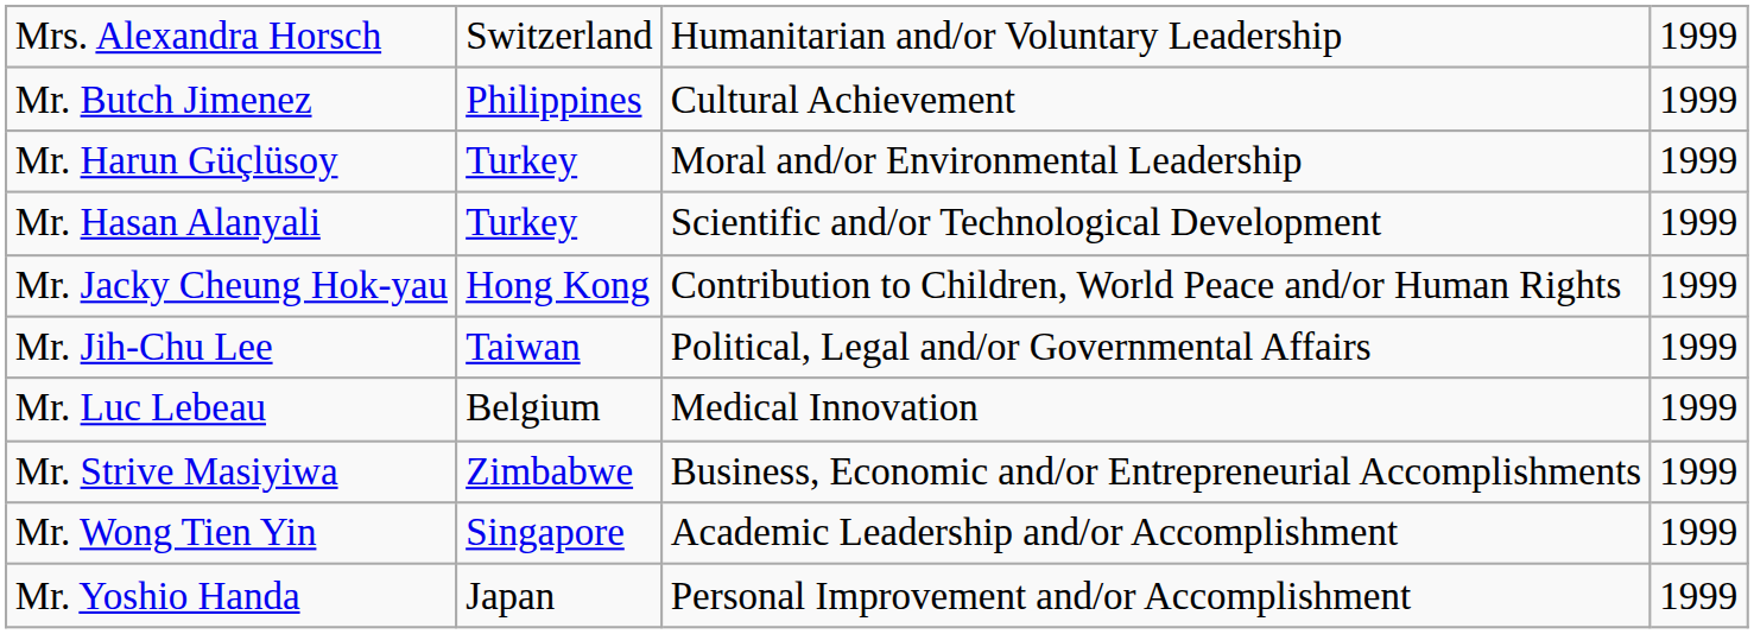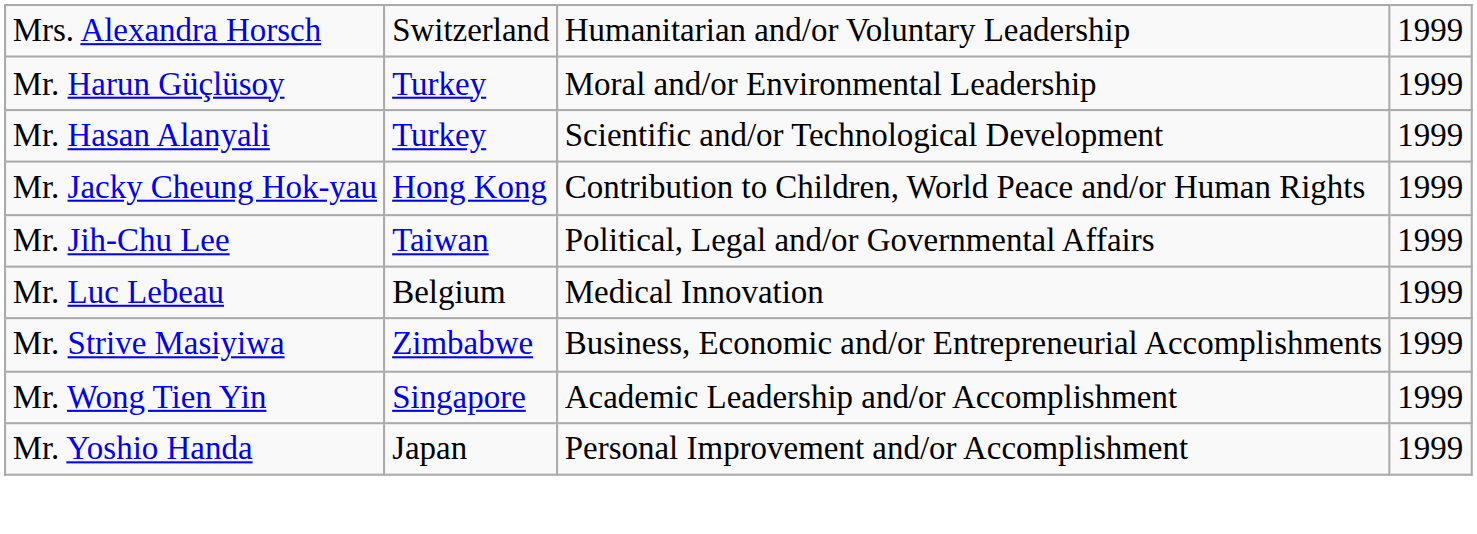- row: Mr. Butch Jimenez | Philippines | Cultural Achievement | 1999
